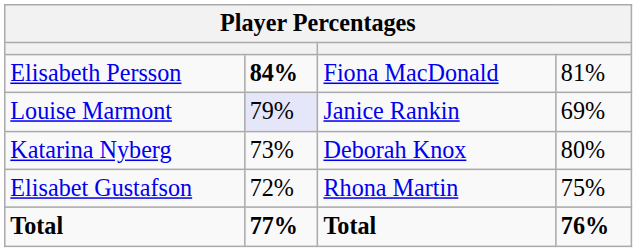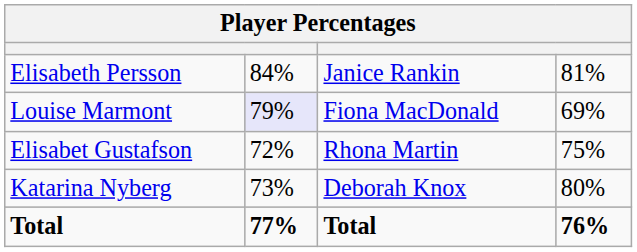Elisabeth Persson | column 2: bold -> normal
Elisabeth Persson | column 3: Fiona MacDonald -> Janice Rankin
Louise Marmont | column 3: Janice Rankin -> Fiona MacDonald
rows swapped: Katarina Nyberg <-> Elisabet Gustafson
